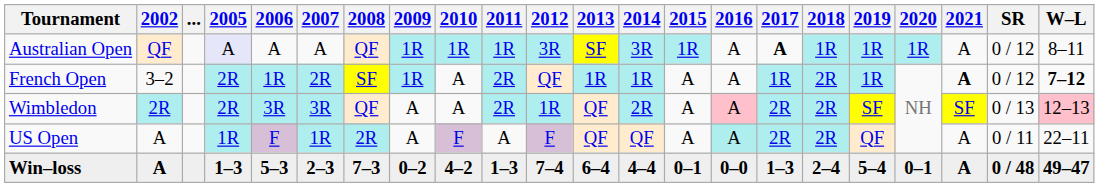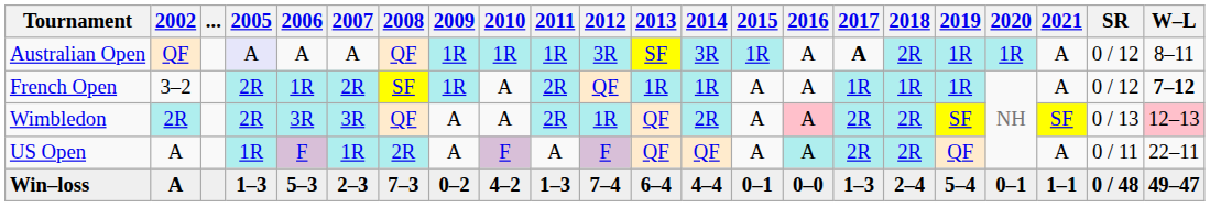Australian Open | 2018: 1R -> 2R
French Open | 2018: 2R -> 1R
French Open | 2021: bold -> normal
Win–loss | 2021: A -> 1–1
